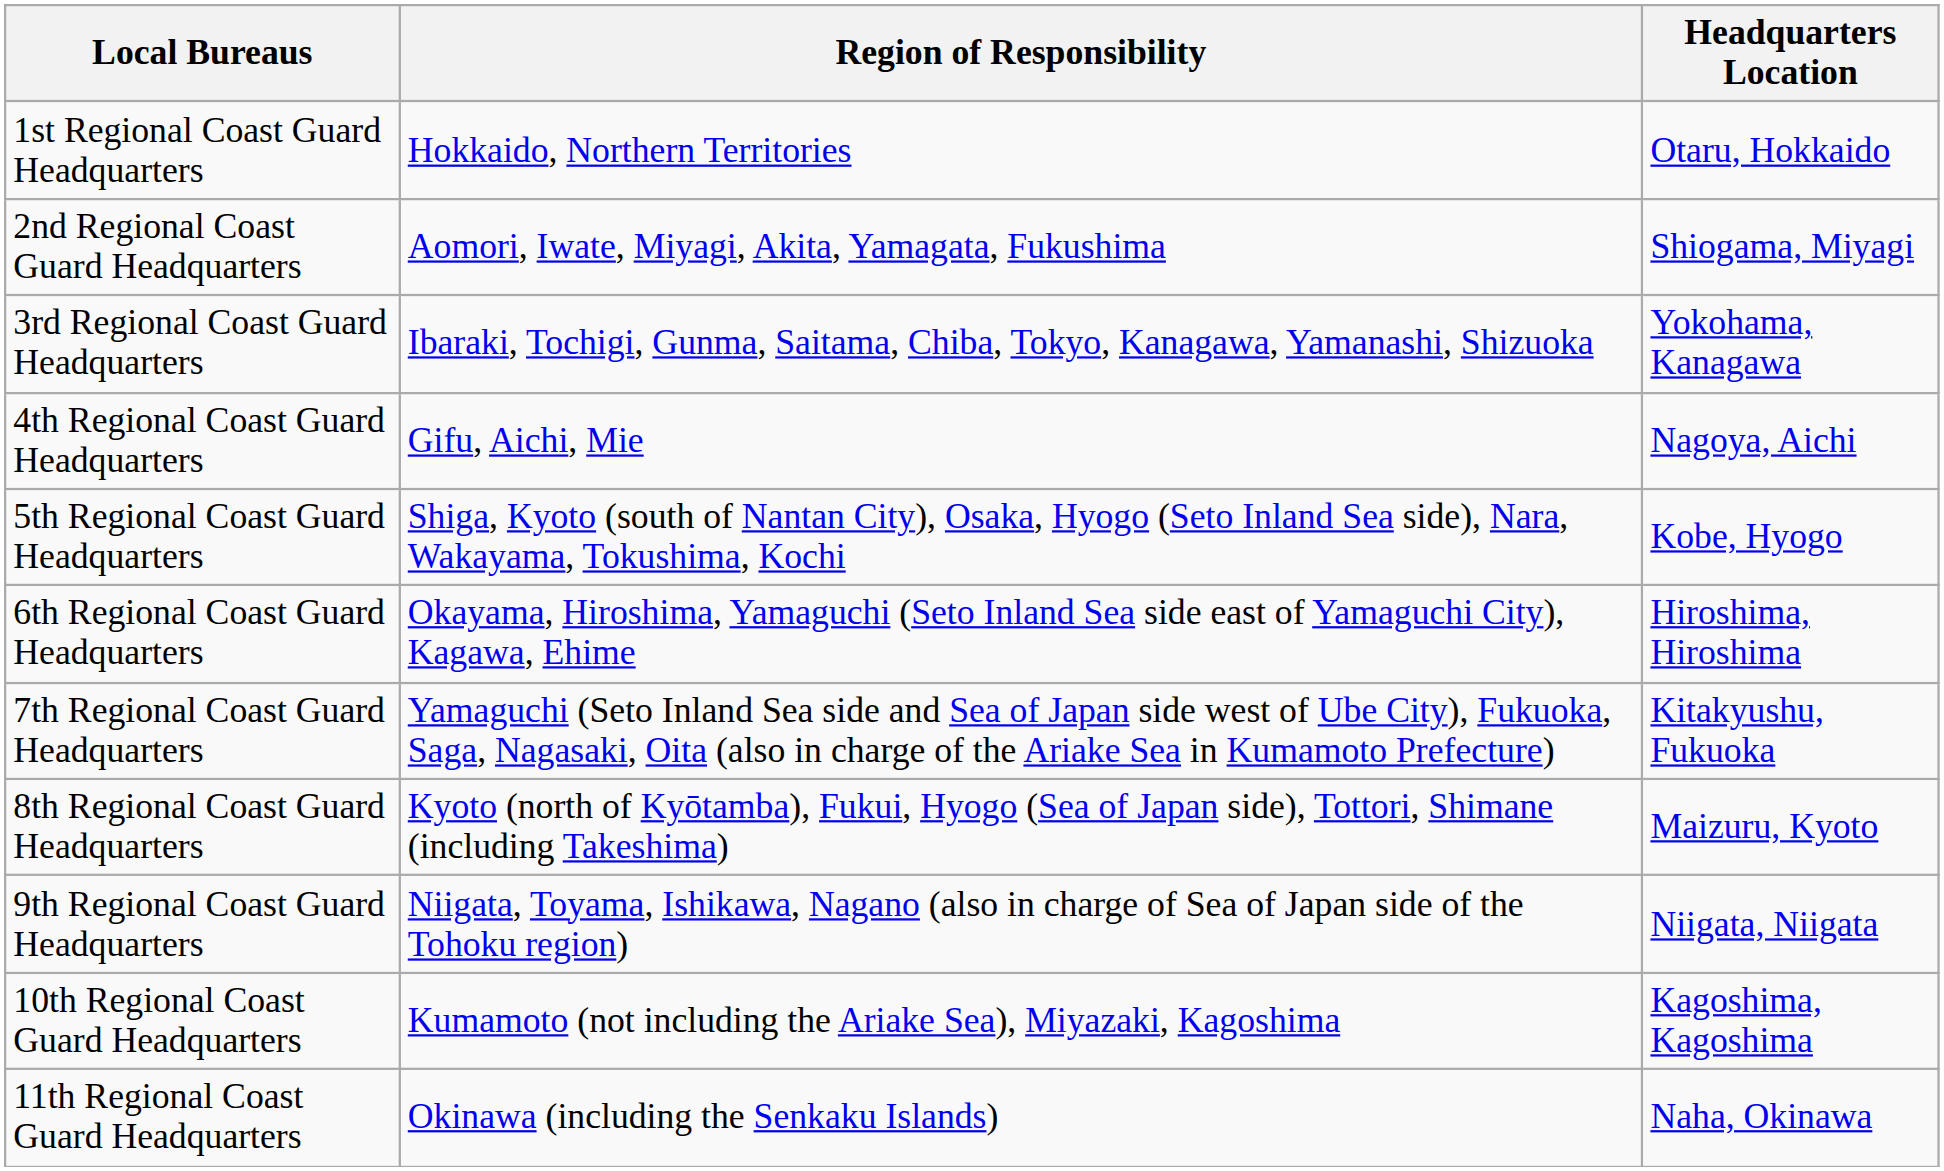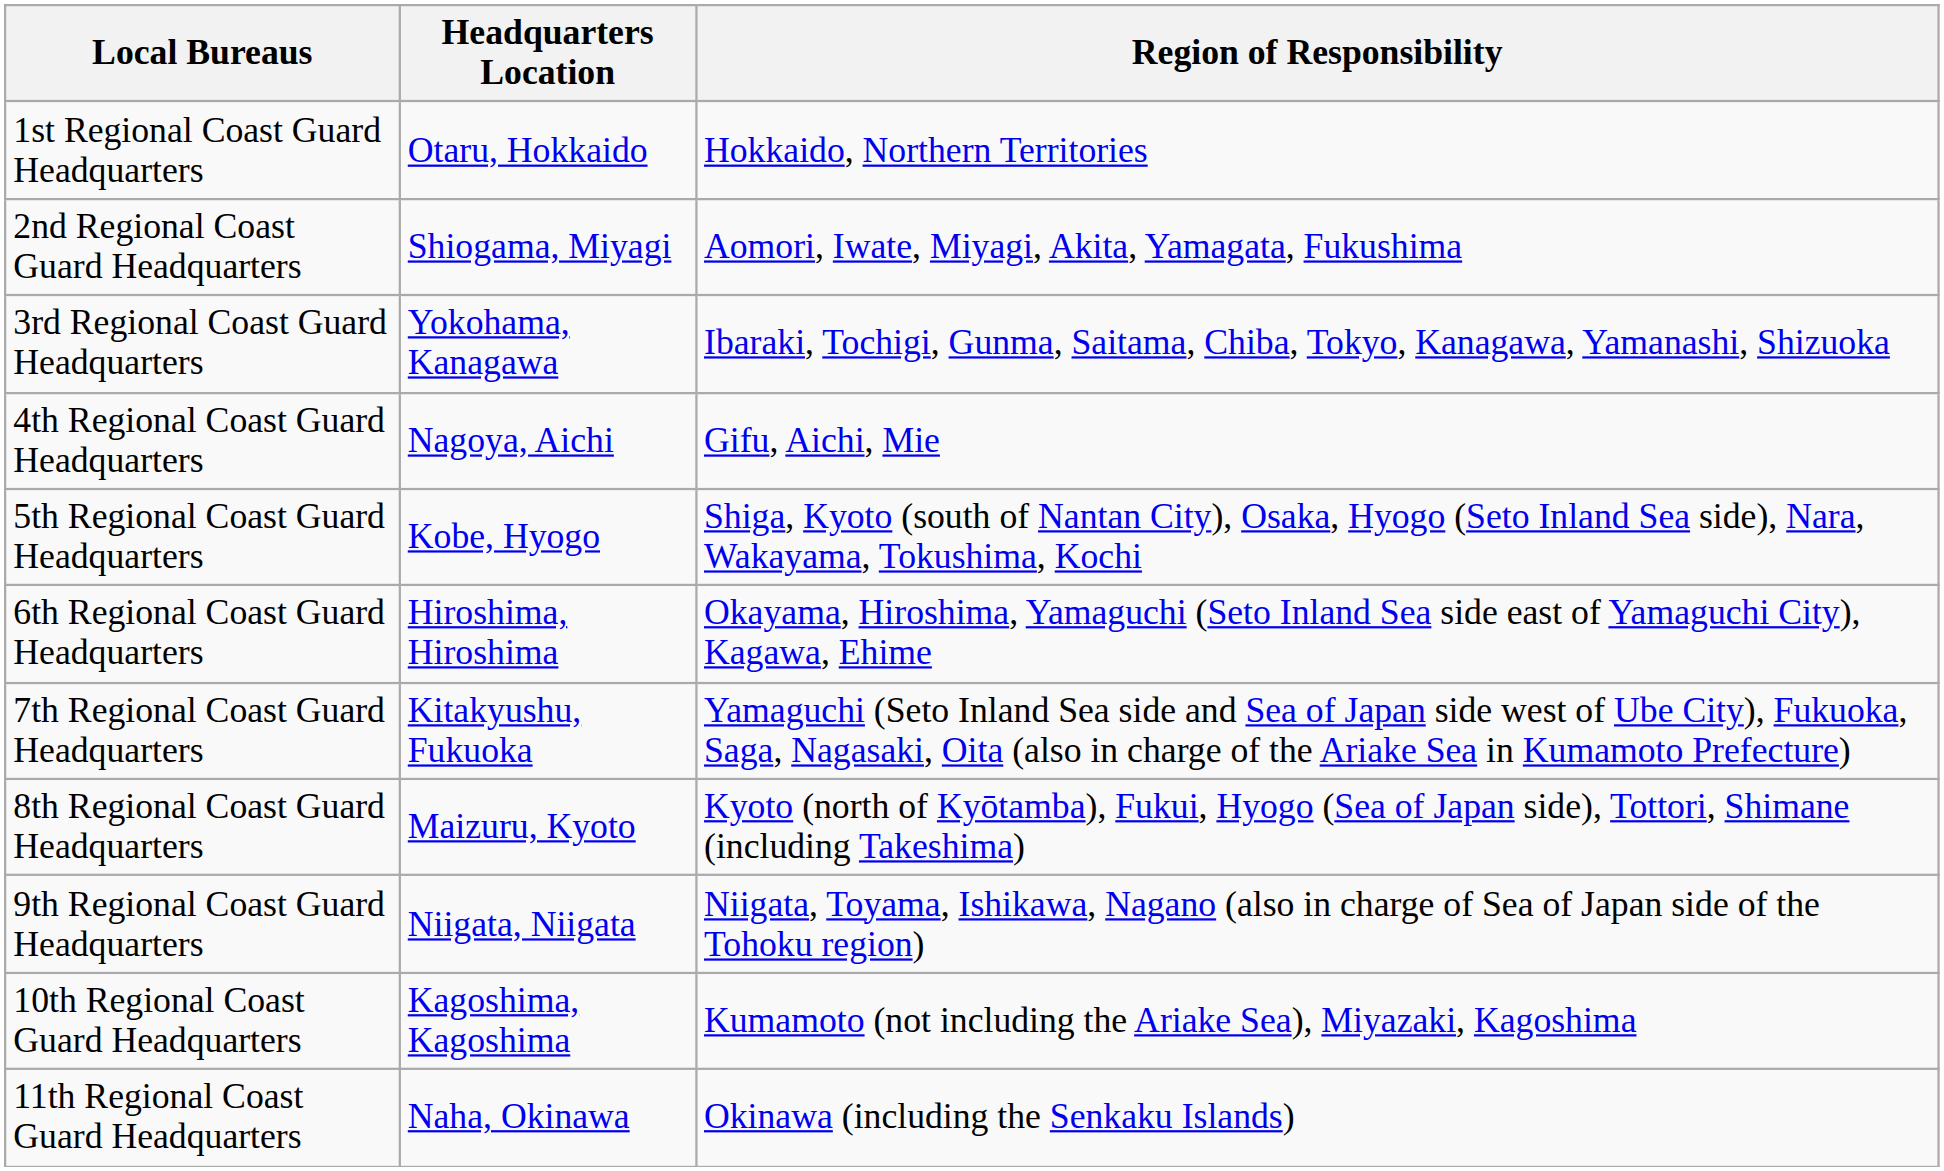columns swapped: Headquarters Location <-> Region of Responsibility
